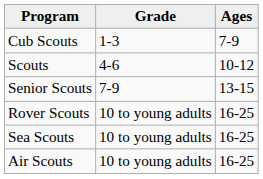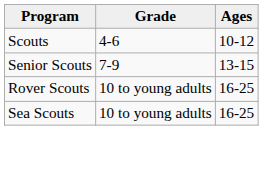- row: Cub Scouts | 1-3 | 7-9
- row: Air Scouts | 10 to young adults | 16-25
